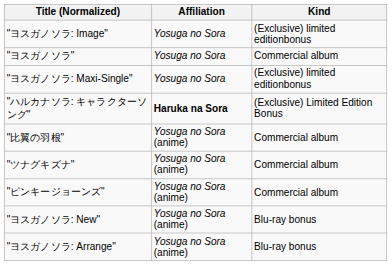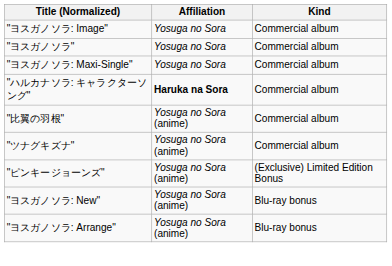"ヨスガノソラ: Image" | Kind: (Exclusive) limited editionbonus -> Commercial album
"ヨスガノソラ: Maxi-Single" | Kind: (Exclusive) limited editionbonus -> Commercial album
"ハルカナソラ: キャラクターソング" | Kind: (Exclusive) Limited Edition Bonus -> Commercial album
"ピンキージョーンズ" | Kind: Commercial album -> (Exclusive) Limited Edition Bonus
